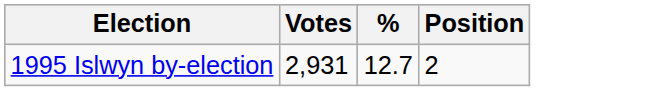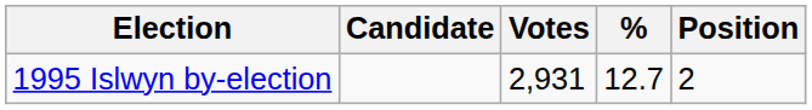+ column: Candidate
